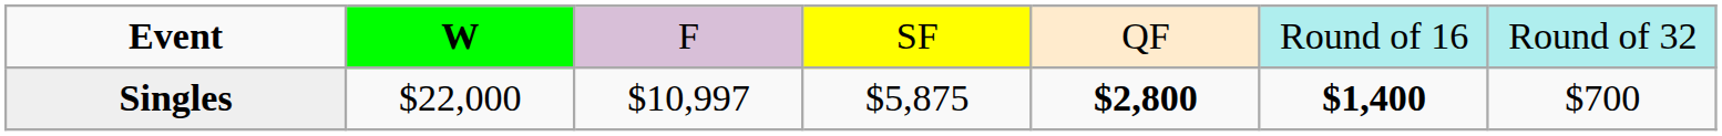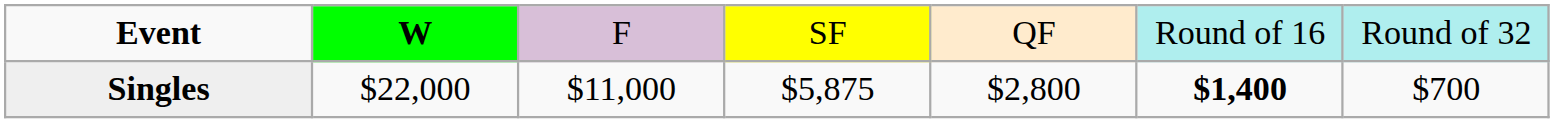Singles | column 3: $10,997 -> $11,000
Singles | column 5: bold -> normal
